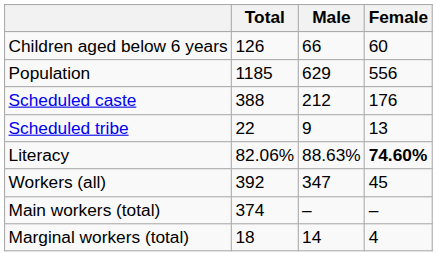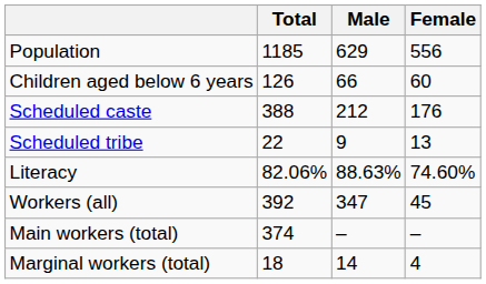rows swapped: Population <-> Children aged below 6 years
Literacy | Female: bold -> normal
